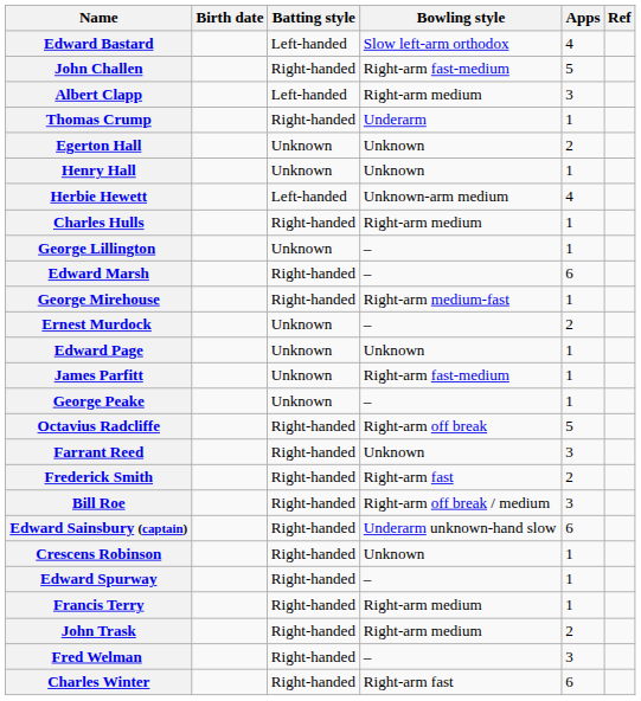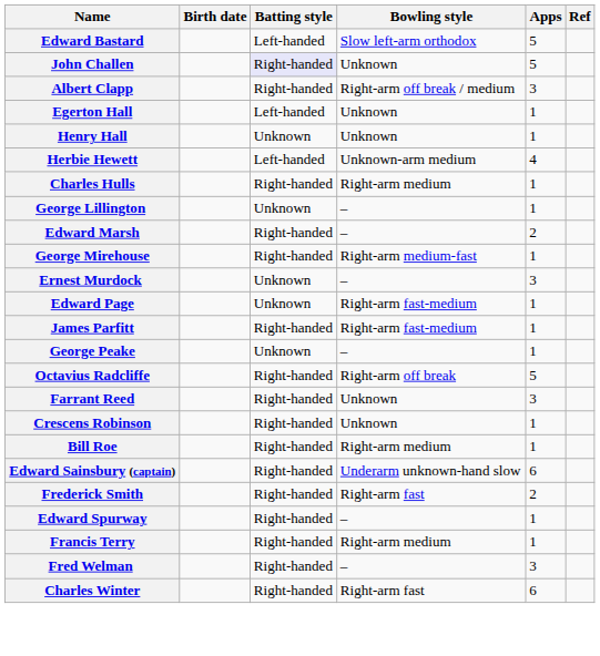Edward Bastard | Apps: 4 -> 5
John Challen | Batting style: no background -> lavender background
John Challen | Bowling style: Right-arm fast-medium -> Unknown
Albert Clapp | Batting style: Left-handed -> Right-handed
Albert Clapp | Bowling style: Right-arm medium -> Right-arm off break / medium
- row: Thomas Crump | Right-handed | Underarm | 1
Egerton Hall | Batting style: Unknown -> Left-handed
Egerton Hall | Apps: 2 -> 1
Edward Marsh | Apps: 6 -> 2
Ernest Murdock | Apps: 2 -> 3
Edward Page | Bowling style: Unknown -> Right-arm fast-medium
James Parfitt | Batting style: Unknown -> Right-handed
rows swapped: Crescens Robinson <-> Frederick Smith
Bill Roe | Bowling style: Right-arm off break / medium -> Right-arm medium
Bill Roe | Apps: 3 -> 1
- row: John Trask | Right-handed | Right-arm medium | 2
